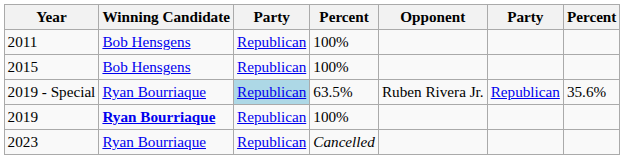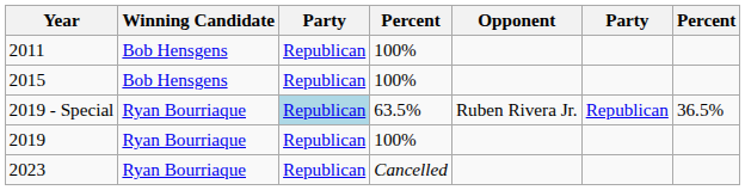2019 - Special | column 7: 35.6% -> 36.5%
2019 | Winning Candidate: bold -> normal
